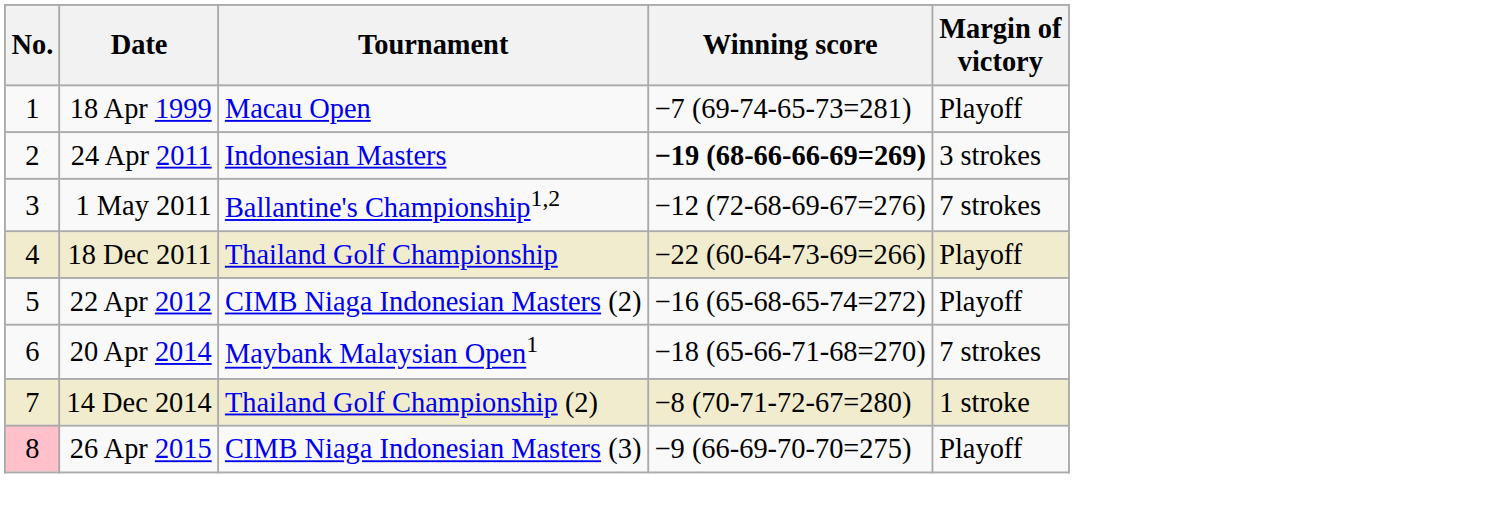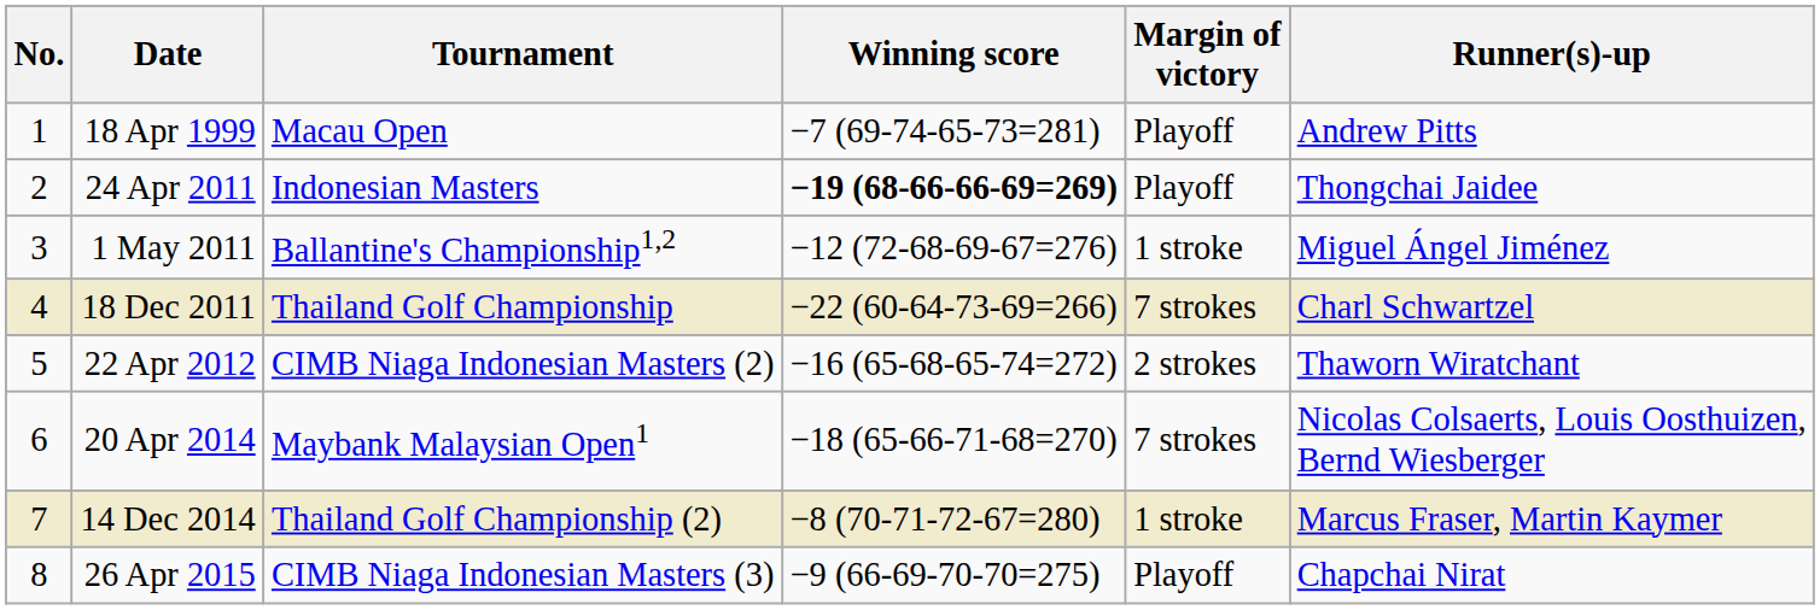+ column: Runner(s)-up | Andrew Pitts | Thongchai Jaidee | Miguel Ángel Jiménez | Charl Schwartzel | Thaworn Wiratchant | Nicolas Colsaerts, Louis Oosthuizen, Bernd Wiesberger | Marcus Fraser, Martin Kaymer | Chapchai Nirat
24 Apr 2011 | Margin of victory: 3 strokes -> Playoff
1 May 2011 | Margin of victory: 7 strokes -> 1 stroke
18 Dec 2011 | Margin of victory: Playoff -> 7 strokes
22 Apr 2012 | Margin of victory: Playoff -> 2 strokes
26 Apr 2015 | No.: pink background -> no background
